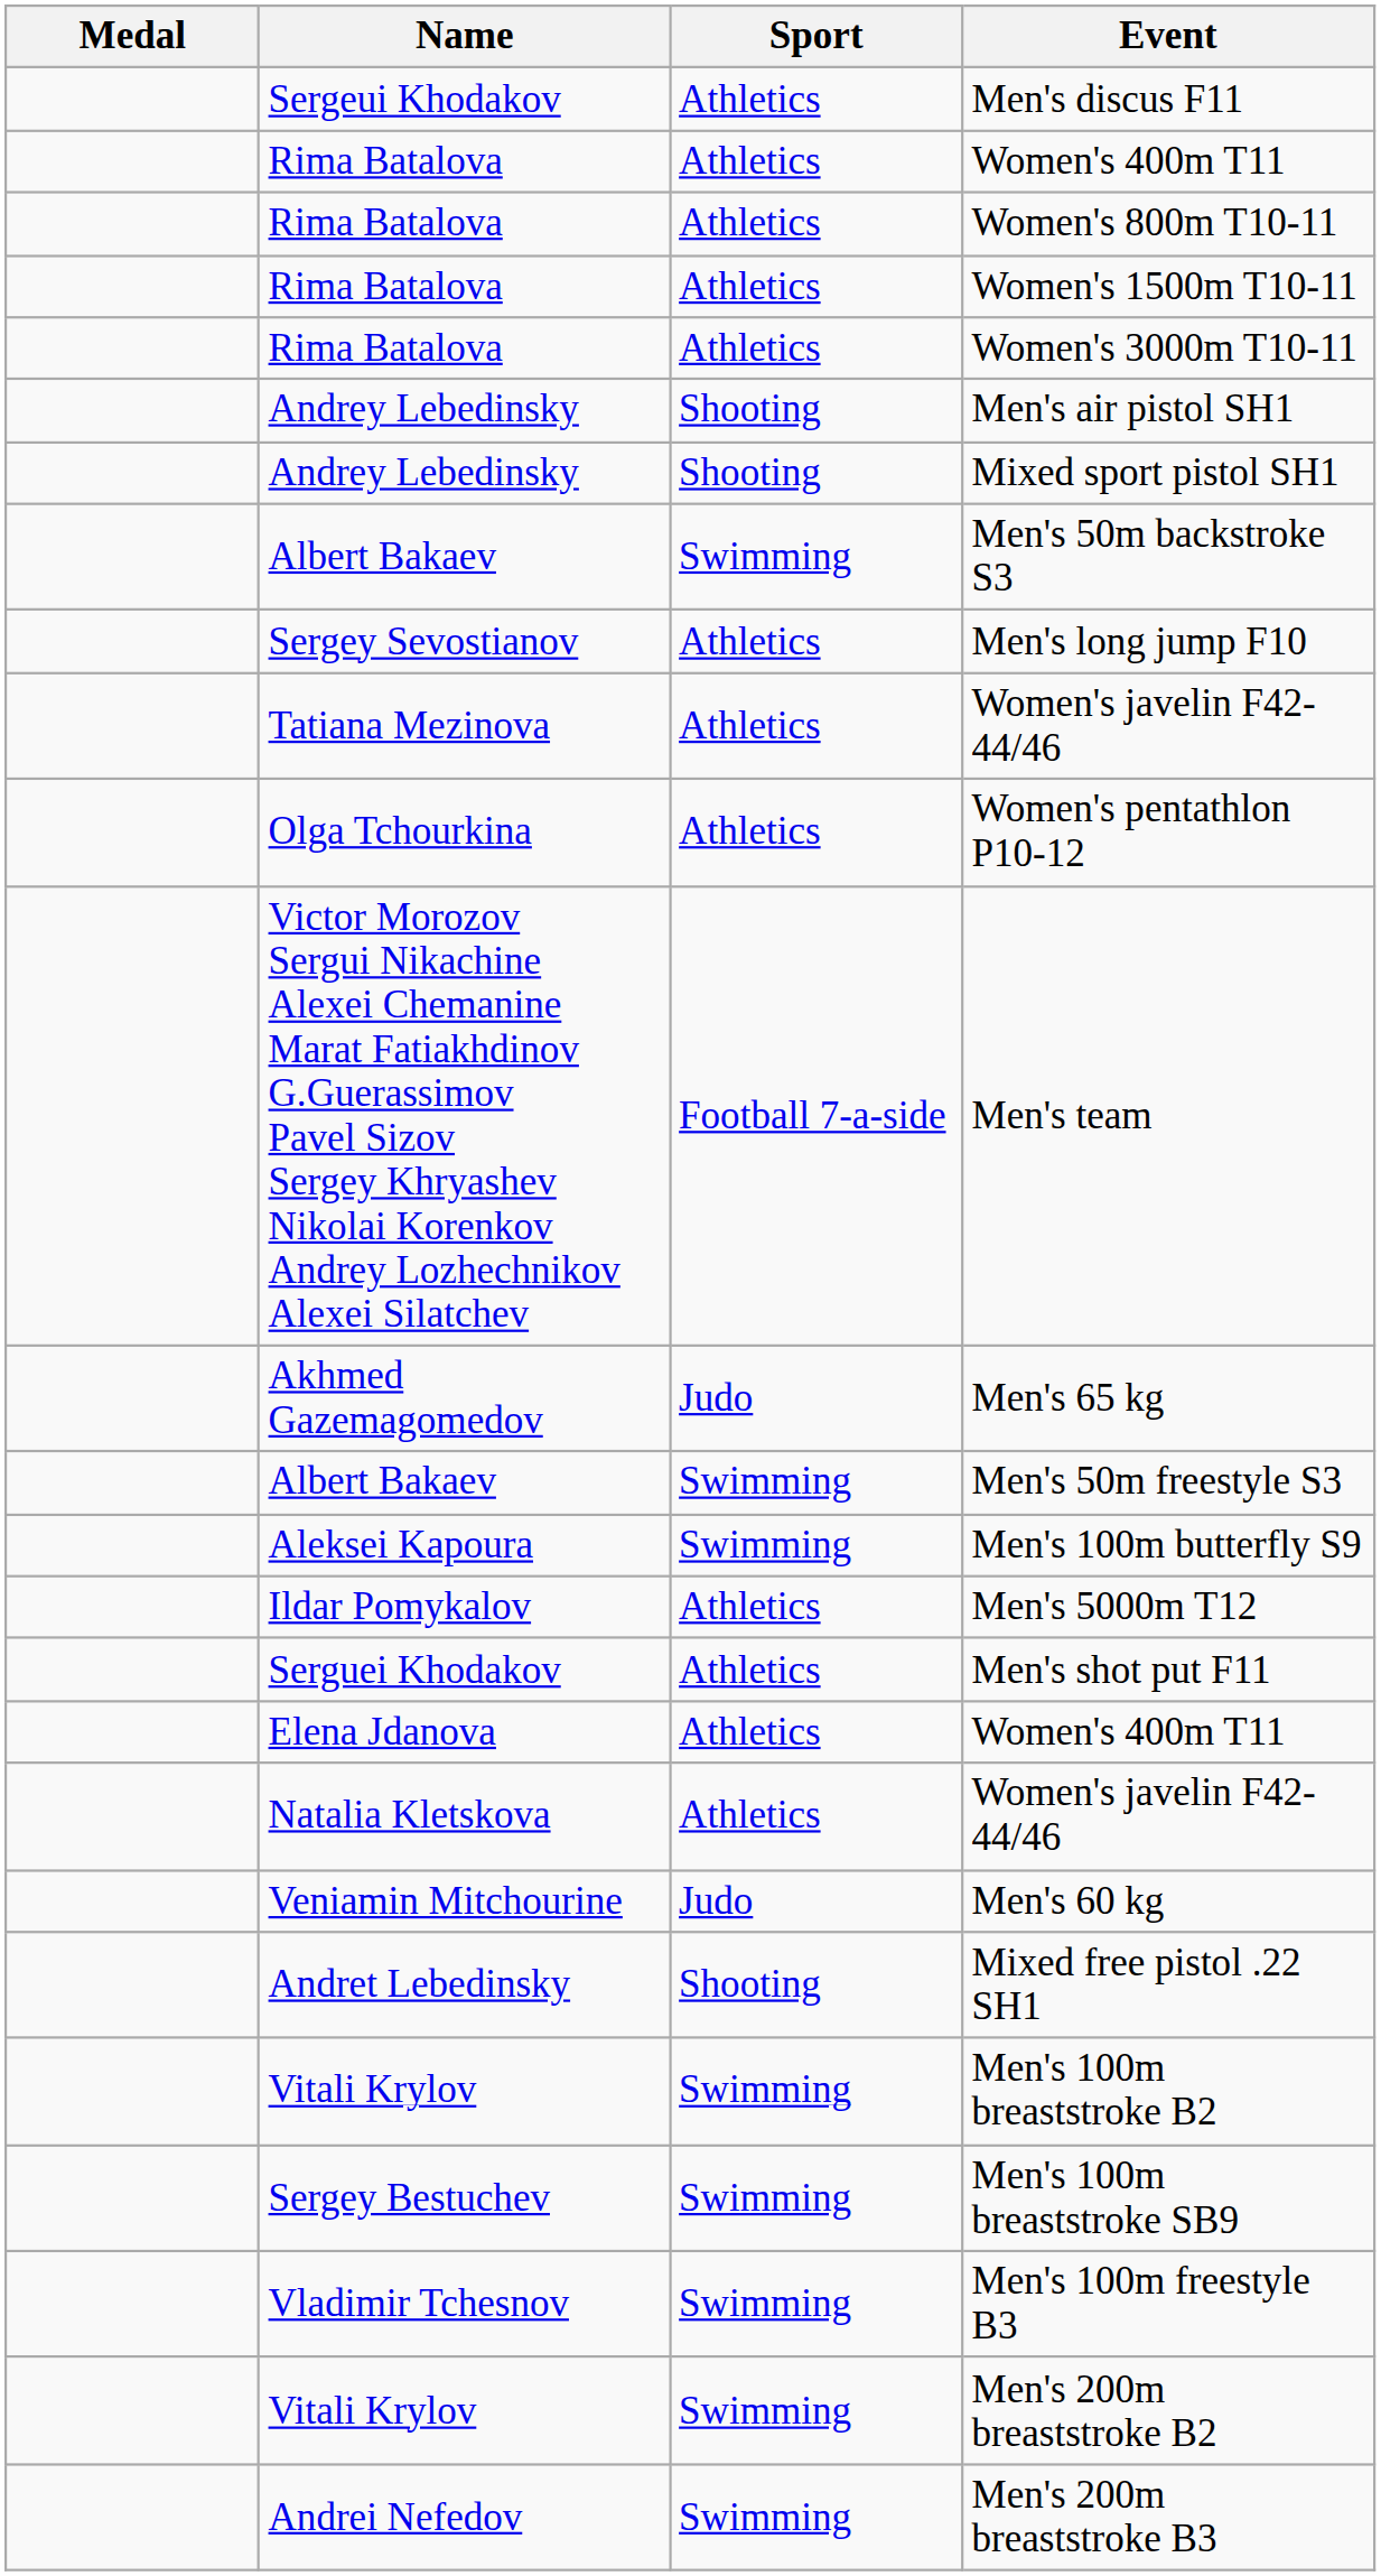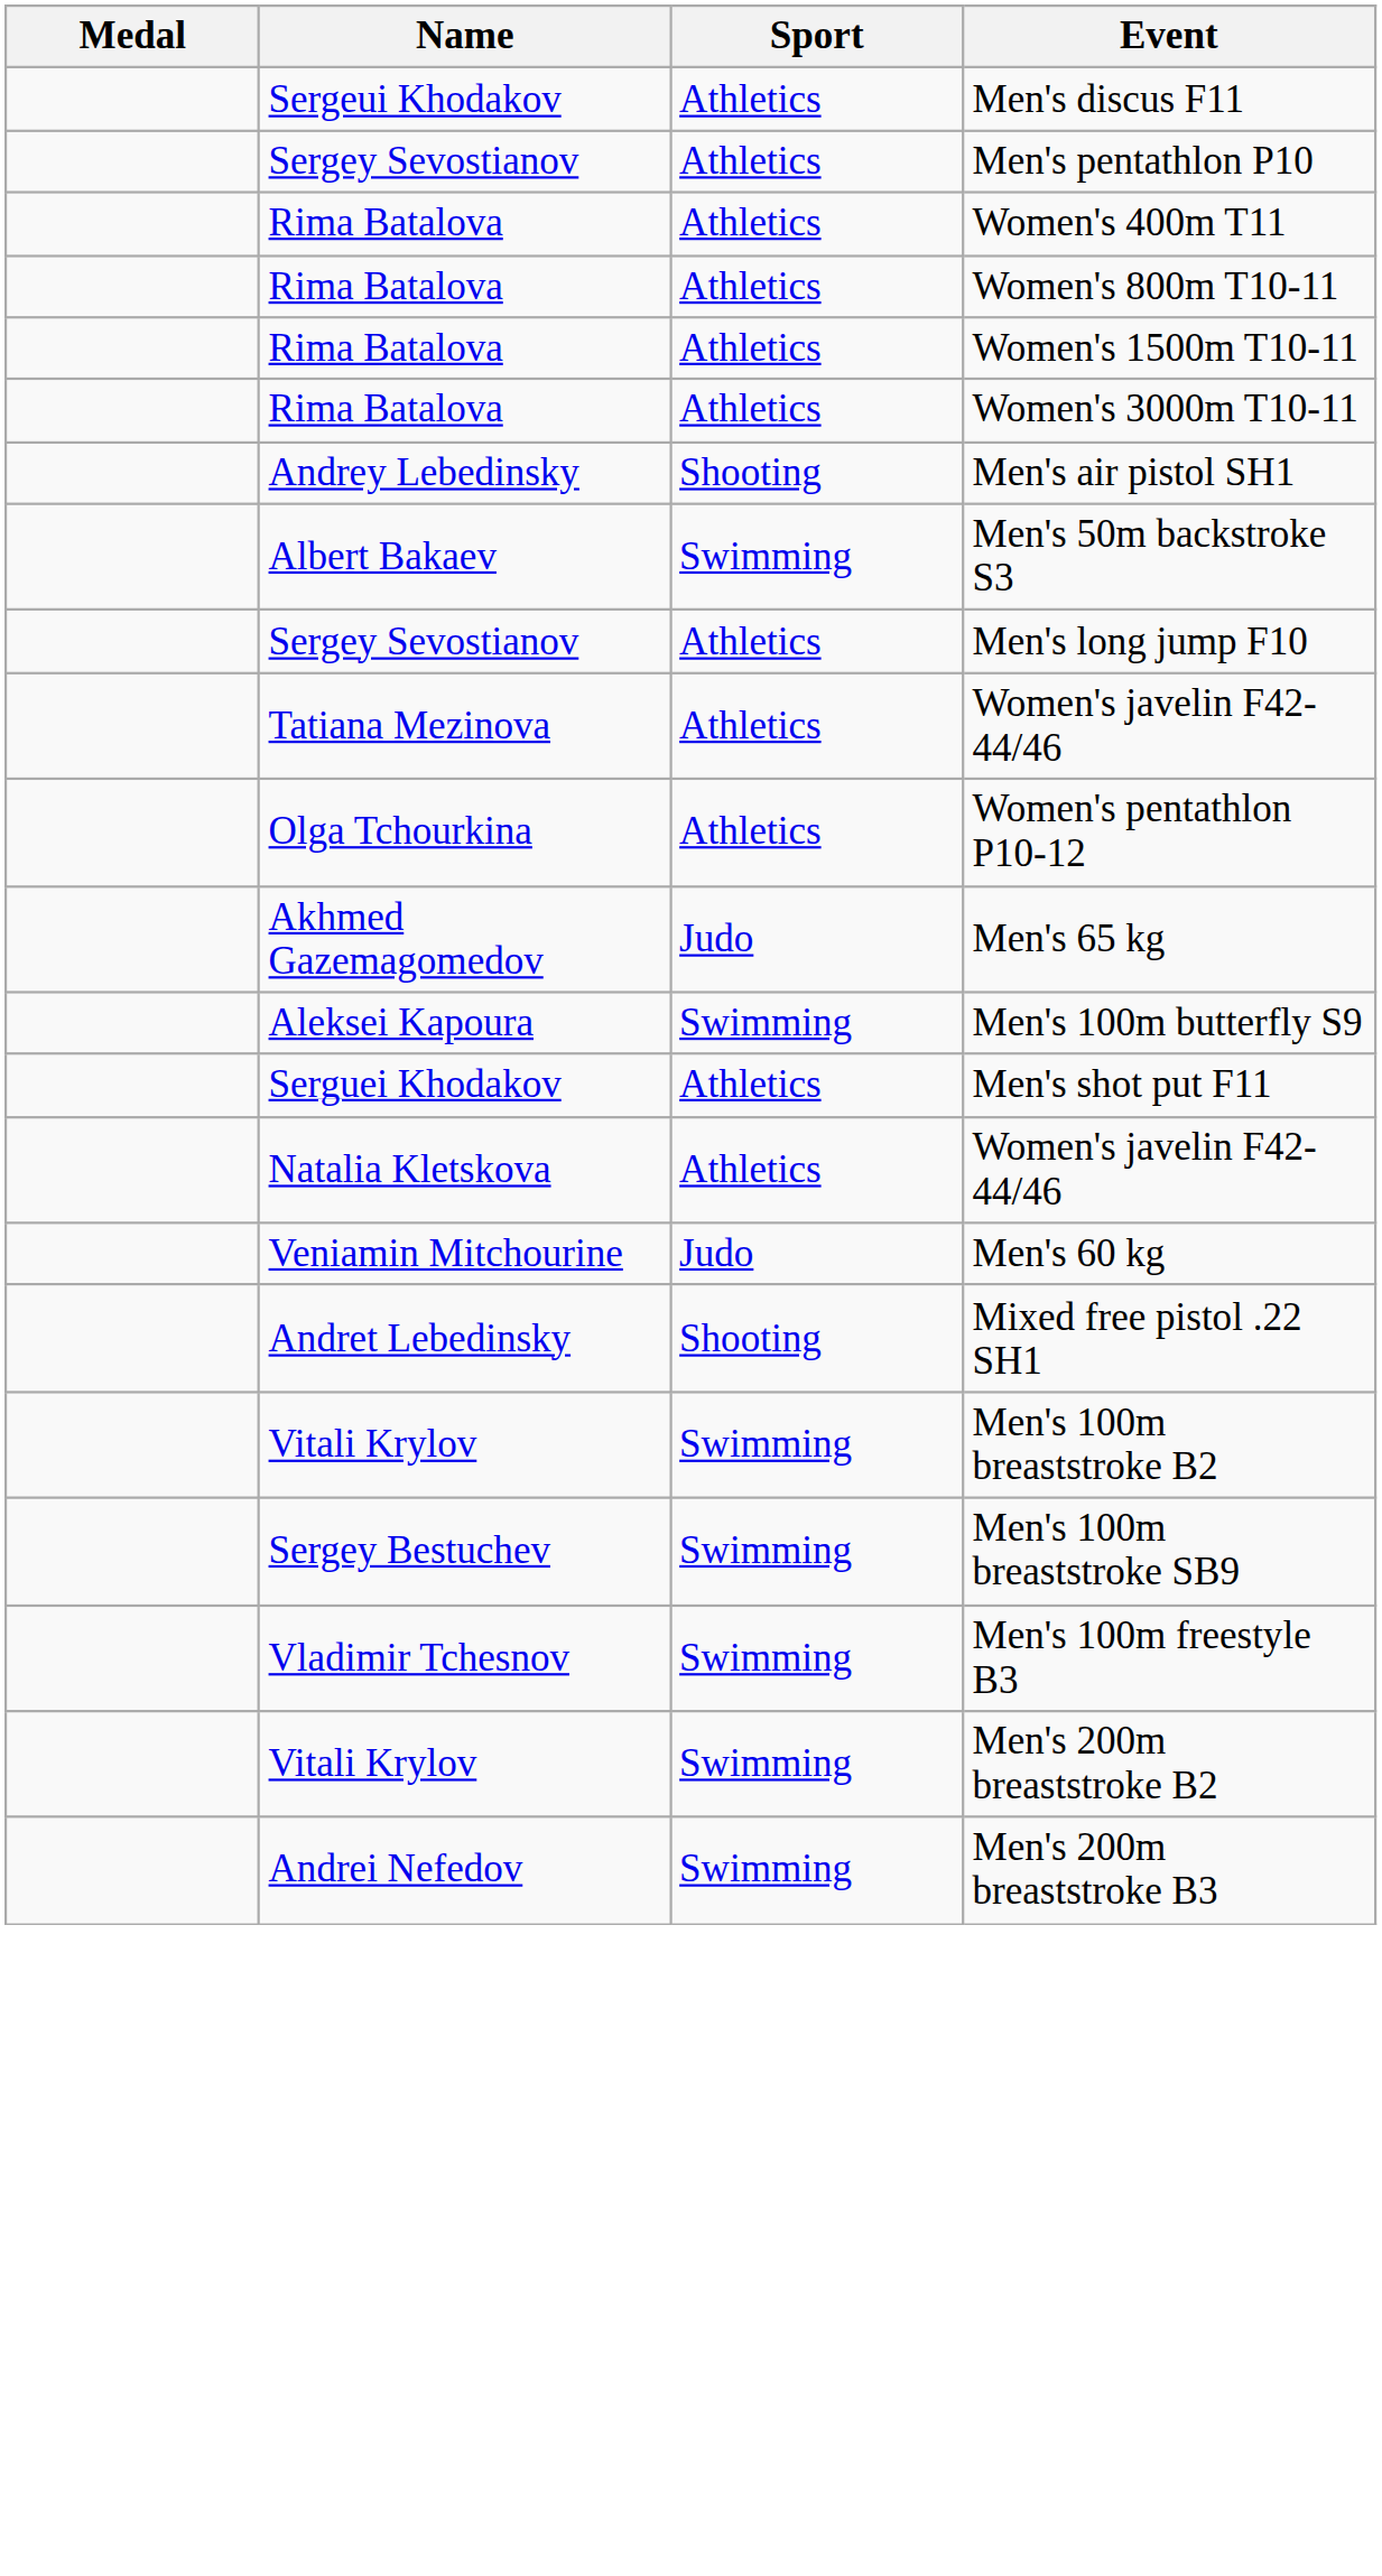+ row: Sergey Sevostianov | Athletics | Men's pentathlon P10
- row: Andrey Lebedinsky | Shooting | Mixed sport pistol SH1
- row: Victor Morozov Sergui Nikachine Alexei Chemanine Marat Fatiakhdinov G.Guerassimov Pavel Sizov Sergey Khryashev Nikolai Korenkov Andrey Lozhechnikov Alexei Silatchev | Football 7-a-side | Men's team
- row: Albert Bakaev | Swimming | Men's 50m freestyle S3
- row: Ildar Pomykalov | Athletics | Men's 5000m T12
- row: Elena Jdanova | Athletics | Women's 400m T11
